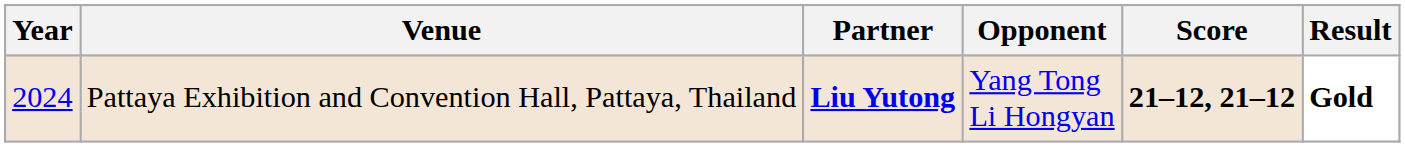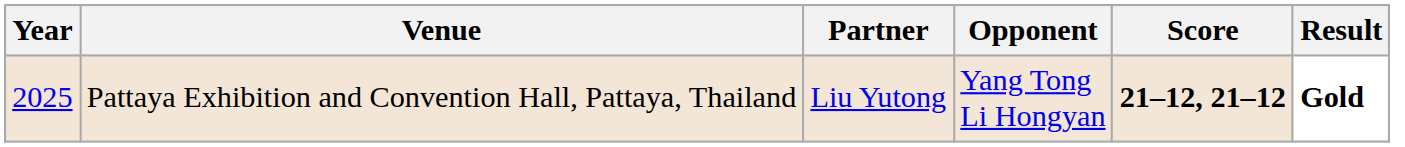Pattaya Exhibition and Convention Hall, Pattaya, Thailand | Year: 2024 -> 2025
Pattaya Exhibition and Convention Hall, Pattaya, Thailand | Partner: bold -> normal
